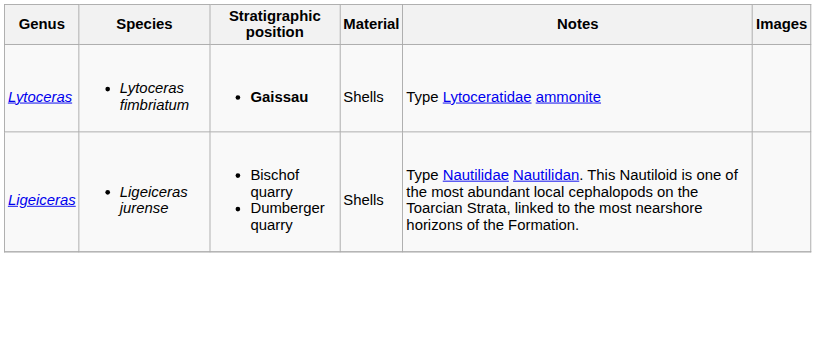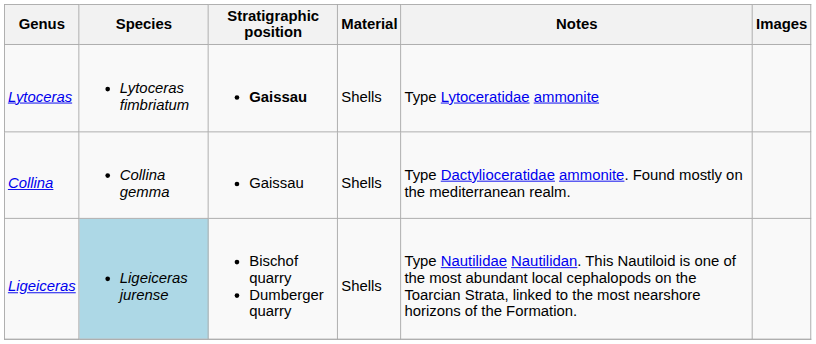+ row: Collina | Collina gemma | Gaissau | Shells | Type Dactylioceratidae ammonite. Found mostly on the mediterranean realm.
Ligeiceras | Species: no background -> lightblue background
